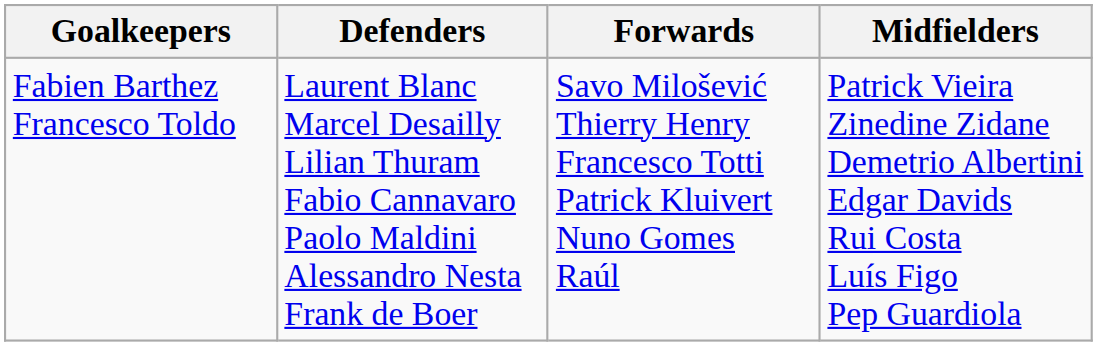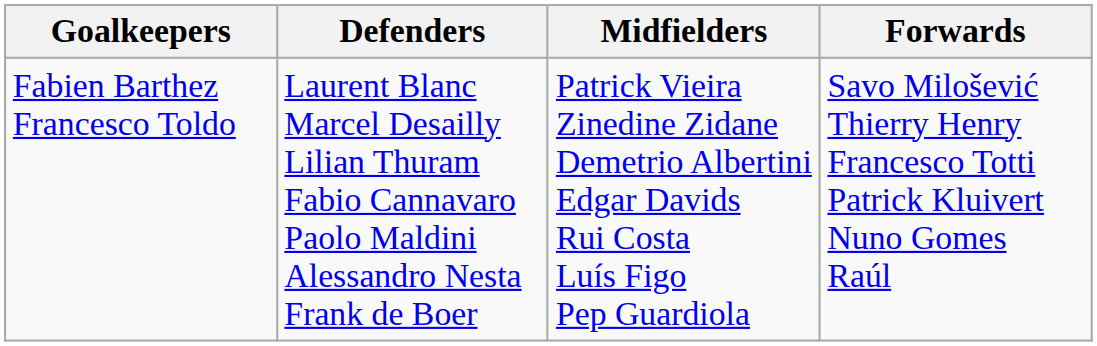columns swapped: Midfielders <-> Forwards
